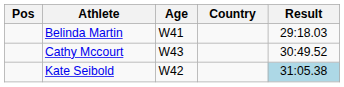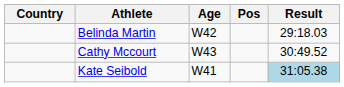columns swapped: Pos <-> Country
Belinda Martin | Age: W41 -> W42
Kate Seibold | Age: W42 -> W41
